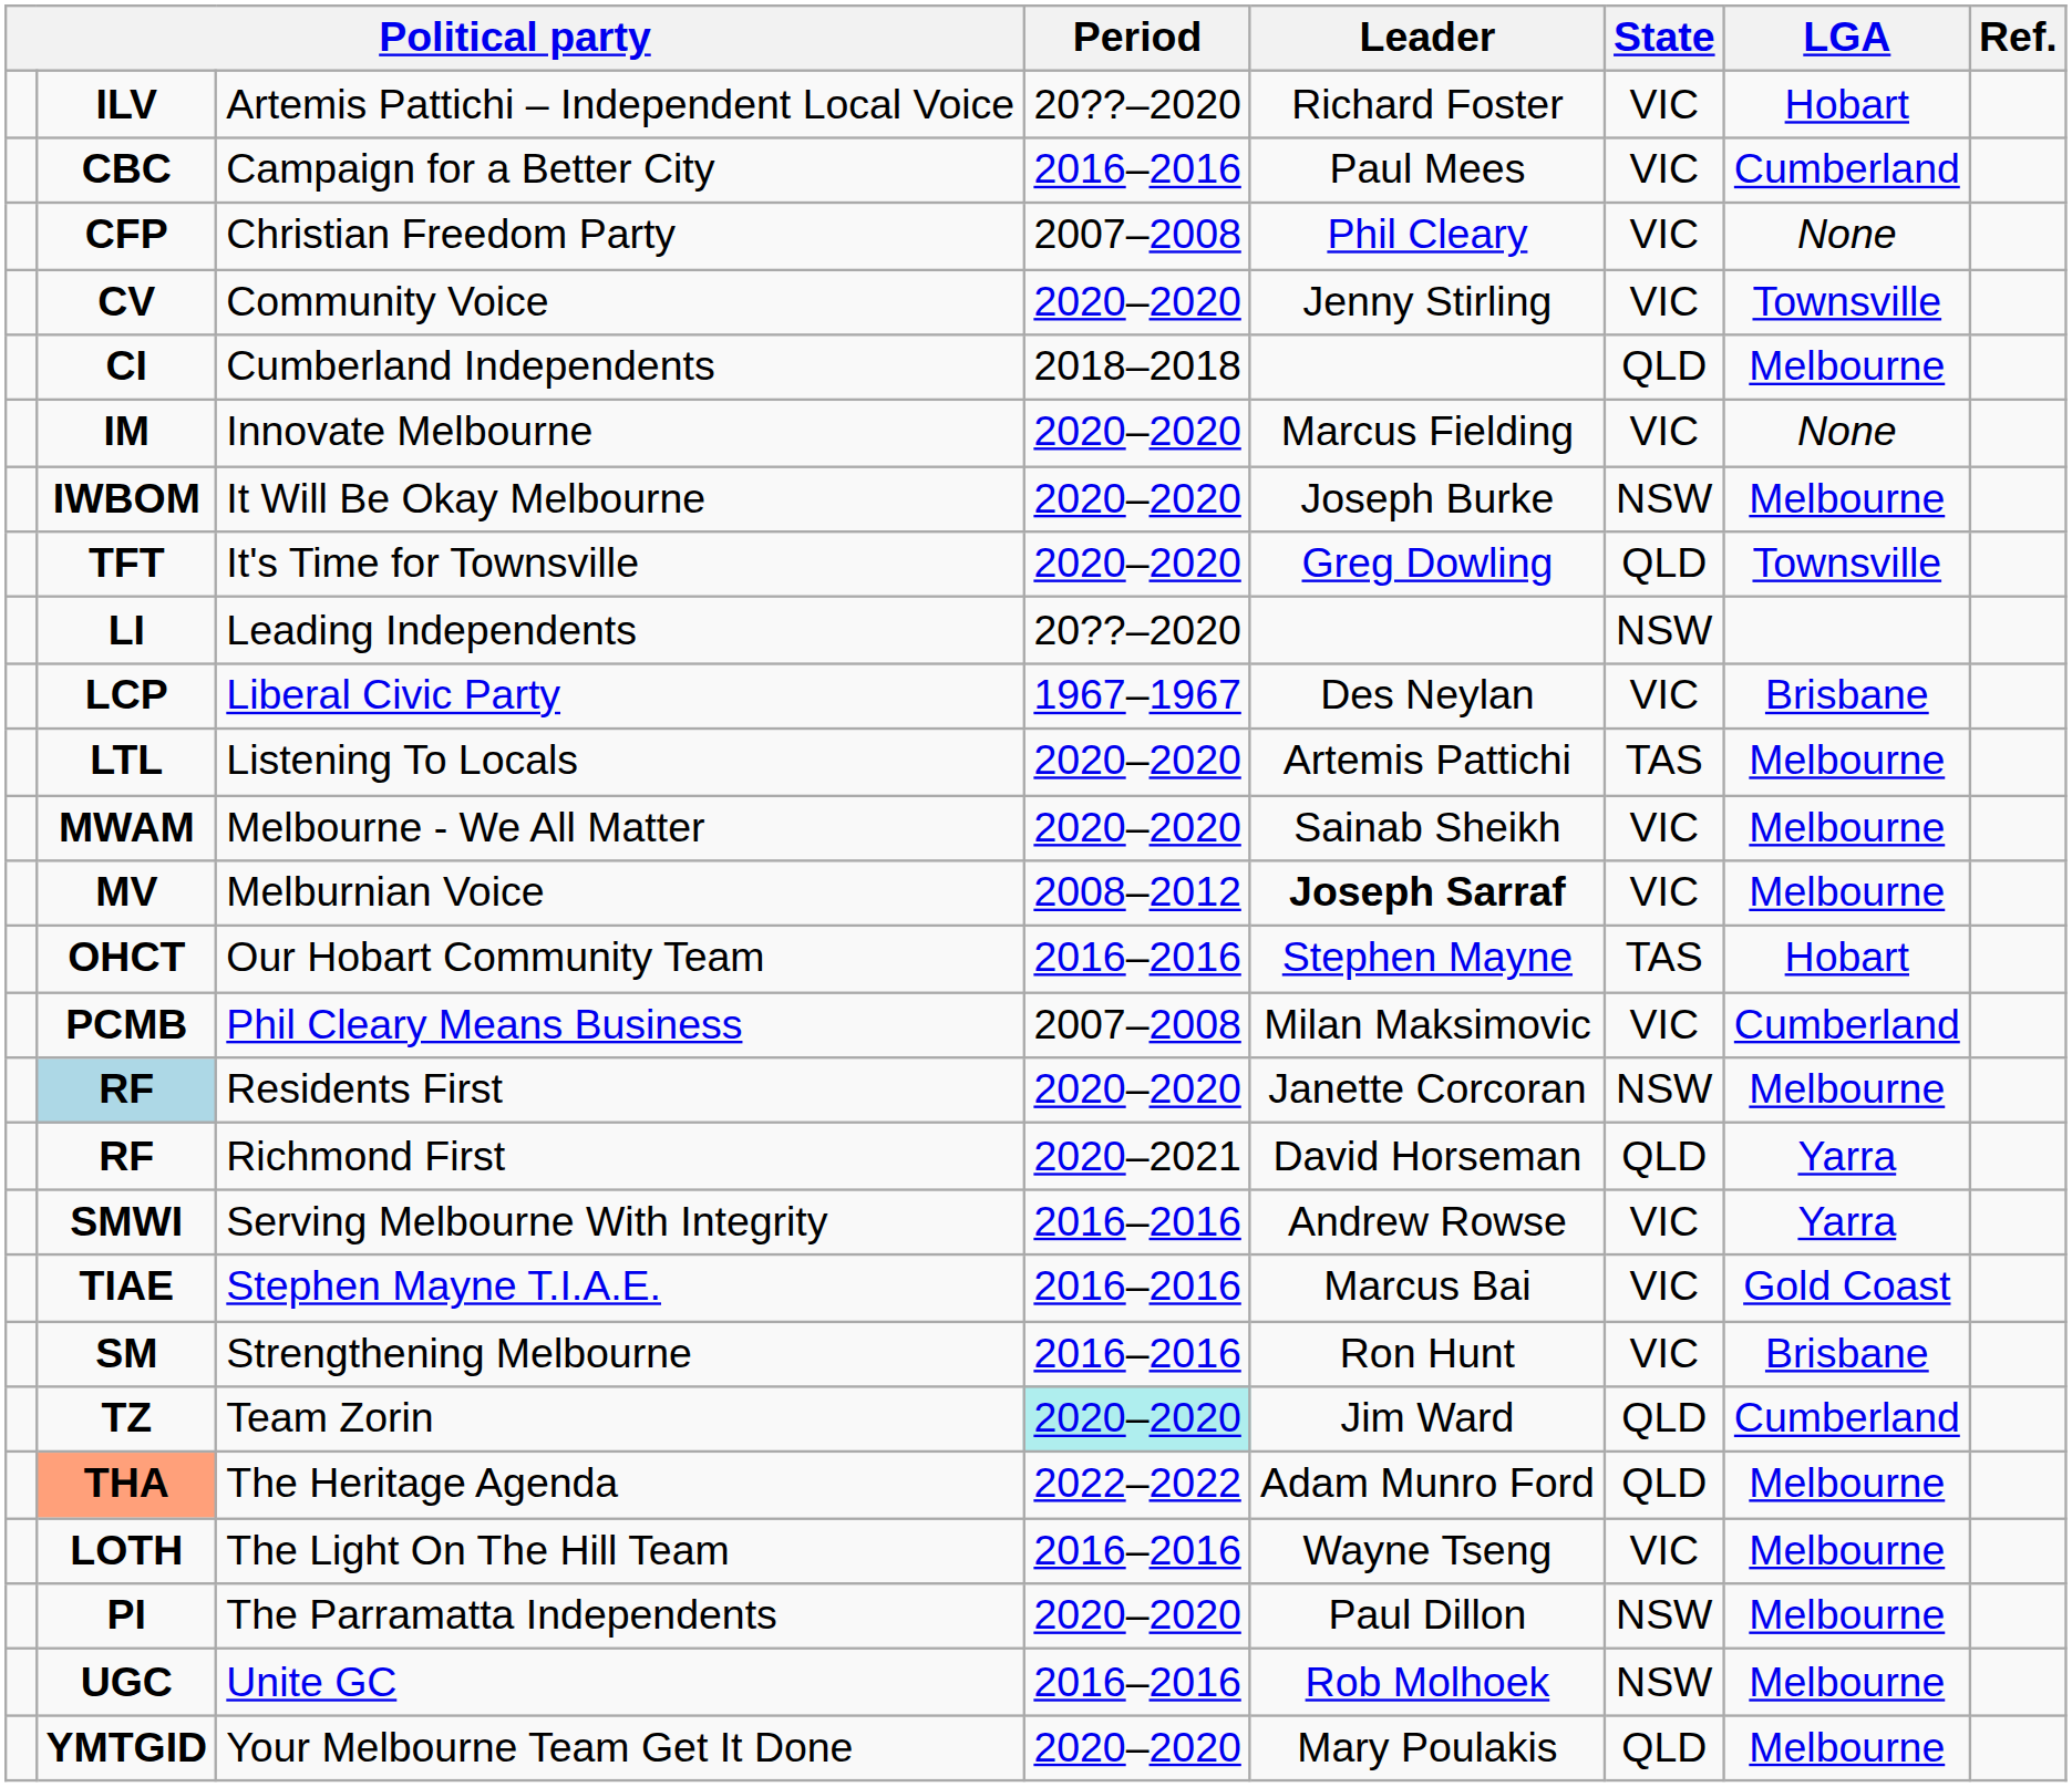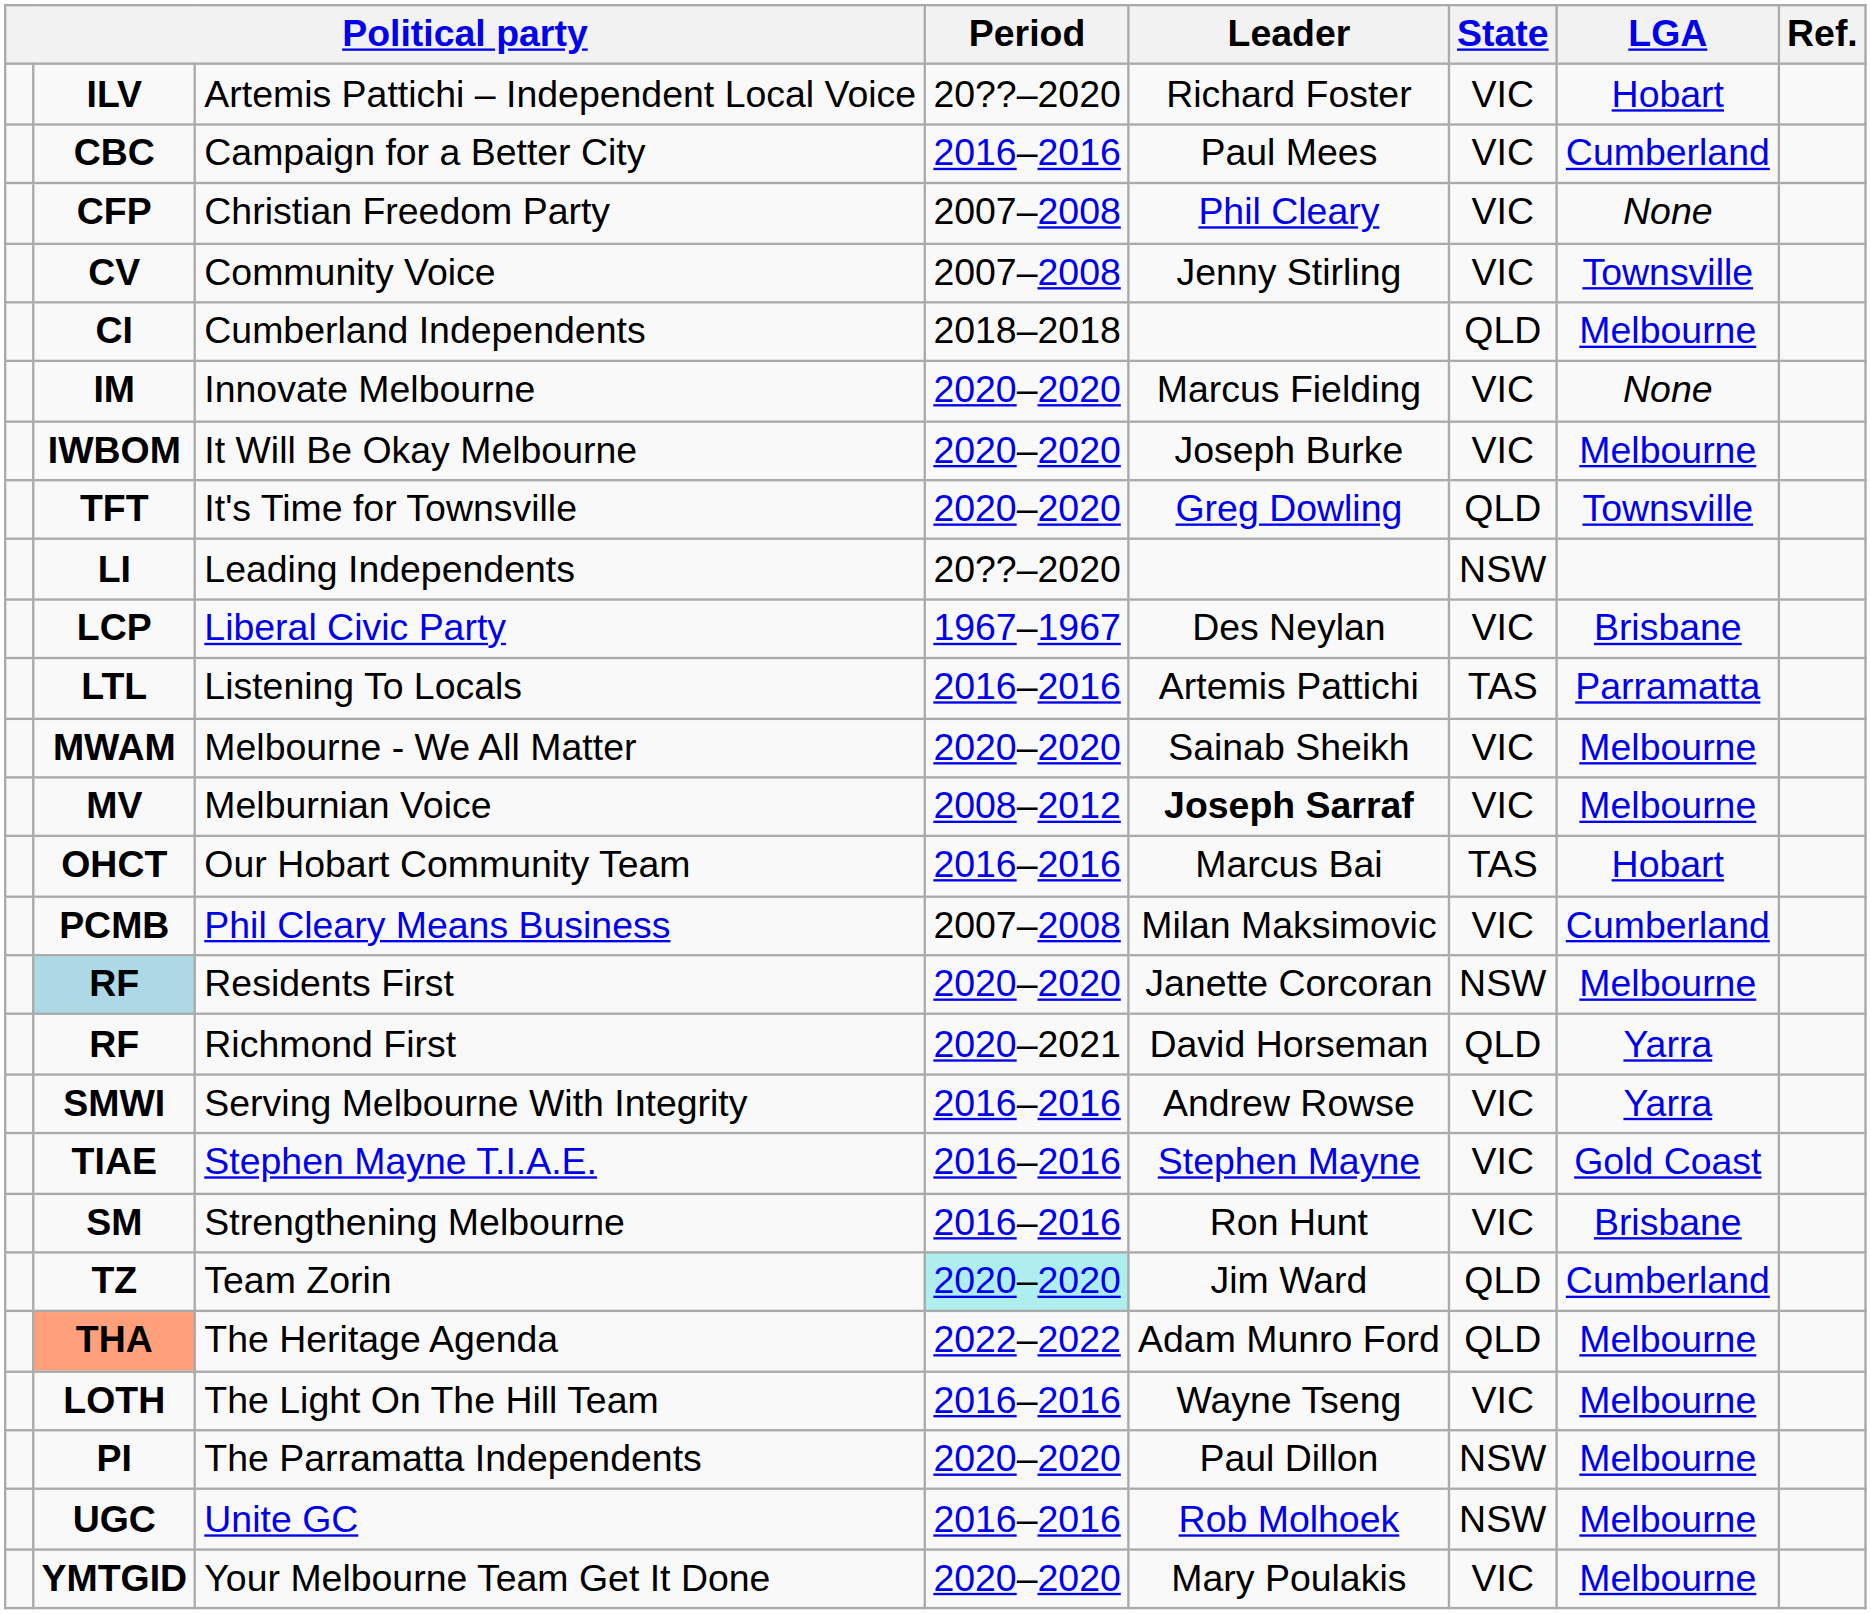Community Voice | Period: 2020–2020 -> 2007–2008
It Will Be Okay Melbourne | State: NSW -> VIC
Listening To Locals | Period: 2020–2020 -> 2016–2016
Listening To Locals | LGA: Melbourne -> Parramatta
Our Hobart Community Team | Leader: Stephen Mayne -> Marcus Bai
Stephen Mayne T.I.A.E. | Leader: Marcus Bai -> Stephen Mayne
Your Melbourne Team Get It Done | State: QLD -> VIC
